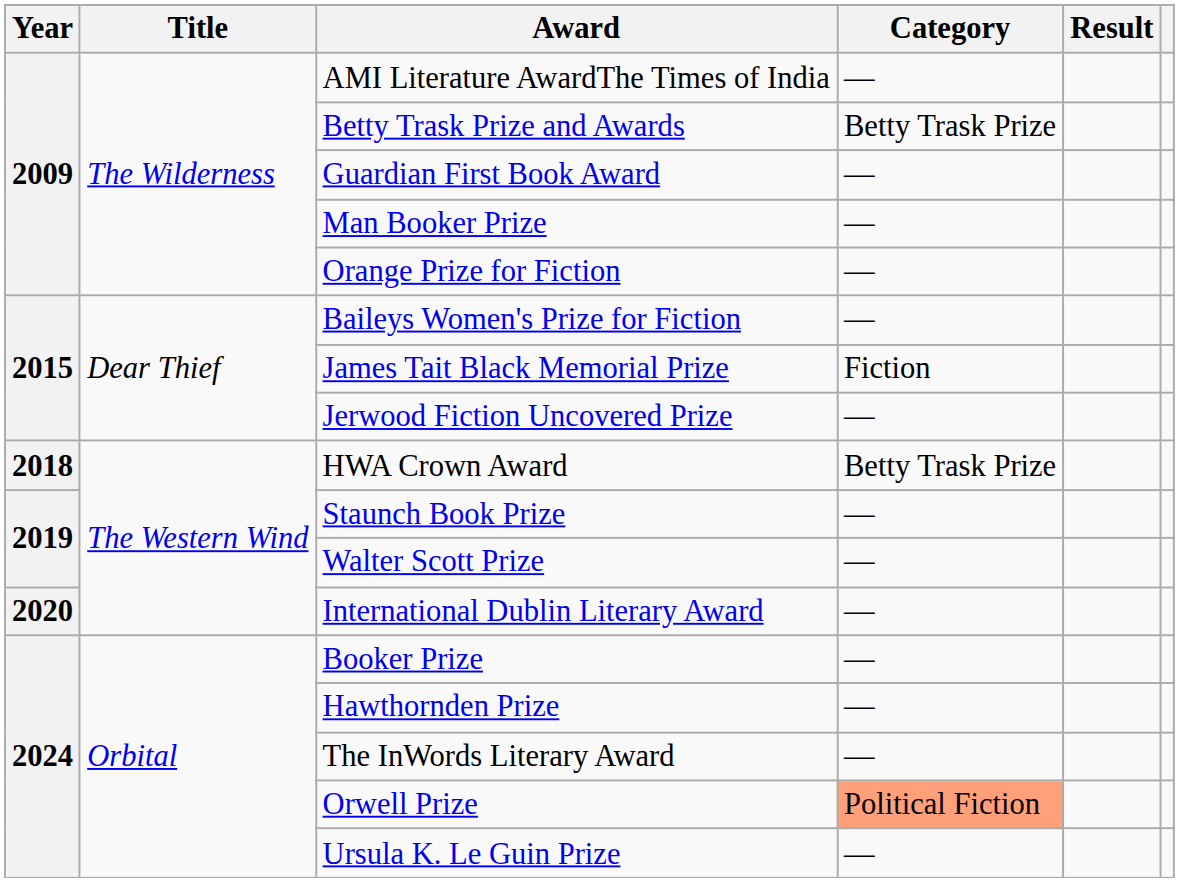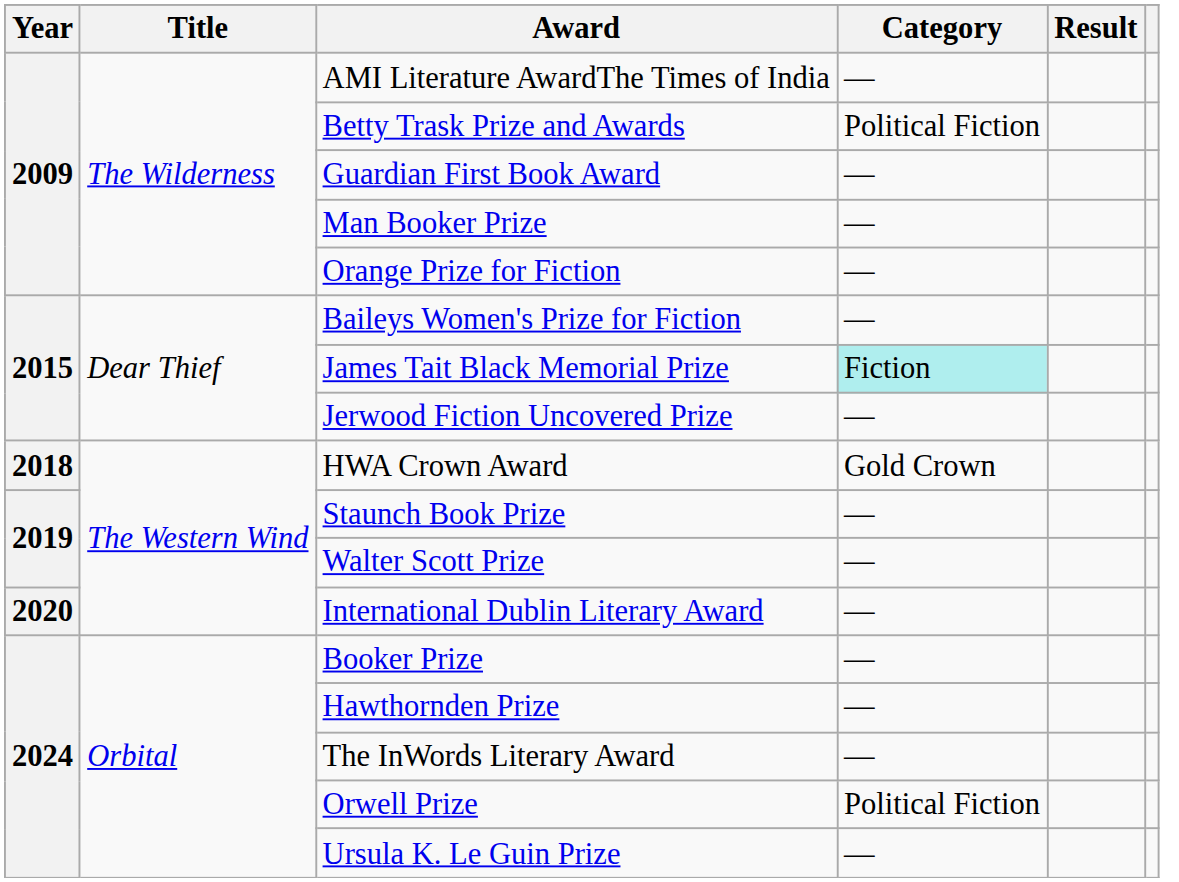Betty Trask Prize and Awards | Category: Betty Trask Prize -> Political Fiction
James Tait Black Memorial Prize | Category: no background -> paleturquoise background
HWA Crown Award | Category: Betty Trask Prize -> Gold Crown
Orwell Prize | Category: lightsalmon background -> no background
